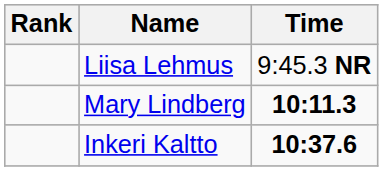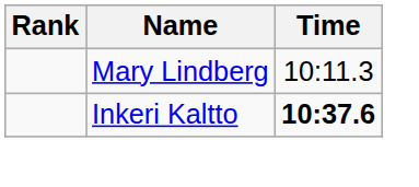- row: Liisa Lehmus | 9:45.3 NR
Mary Lindberg | Time: bold -> normal
